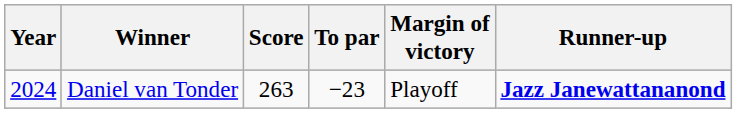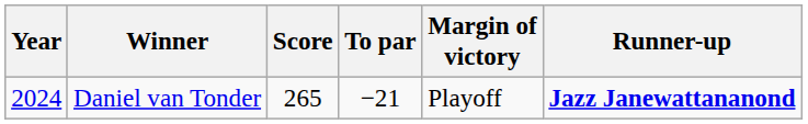Daniel van Tonder | Score: 263 -> 265
Daniel van Tonder | To par: −23 -> −21
